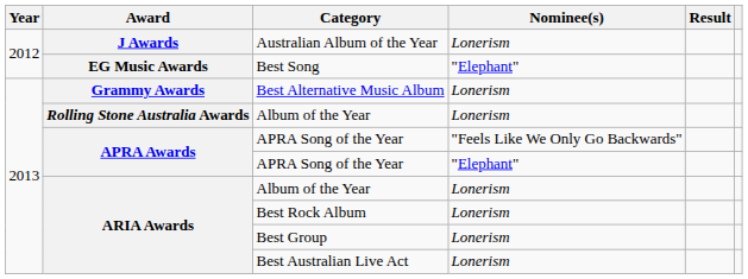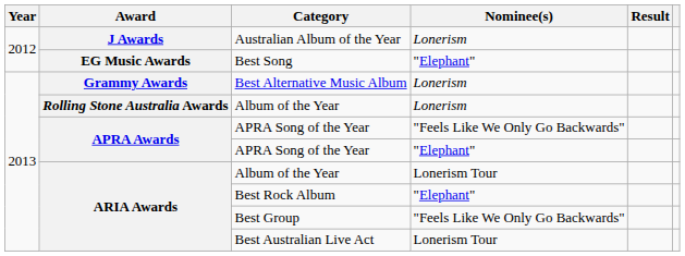ARIA Awards / Album of the Year | Nominee(s): Lonerism -> Lonerism Tour
Best Rock Album | Nominee(s): Lonerism -> "Elephant"
Best Group | Nominee(s): Lonerism -> "Feels Like We Only Go Backwards"
Best Australian Live Act | Nominee(s): Lonerism -> Lonerism Tour
